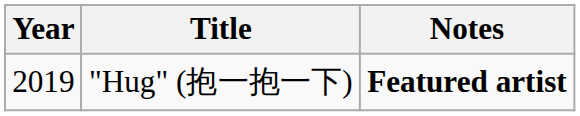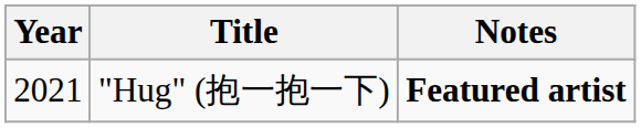"Hug" (抱一抱一下) | Year: 2019 -> 2021
